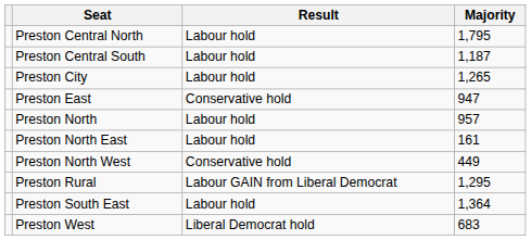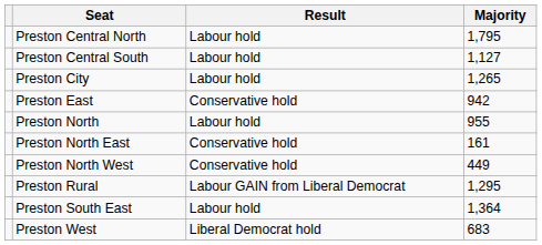Preston Central South | Majority: 1,187 -> 1,127
Preston East | Majority: 947 -> 942
Preston North | Majority: 957 -> 955
Preston North East | Result: Labour hold -> Conservative hold
